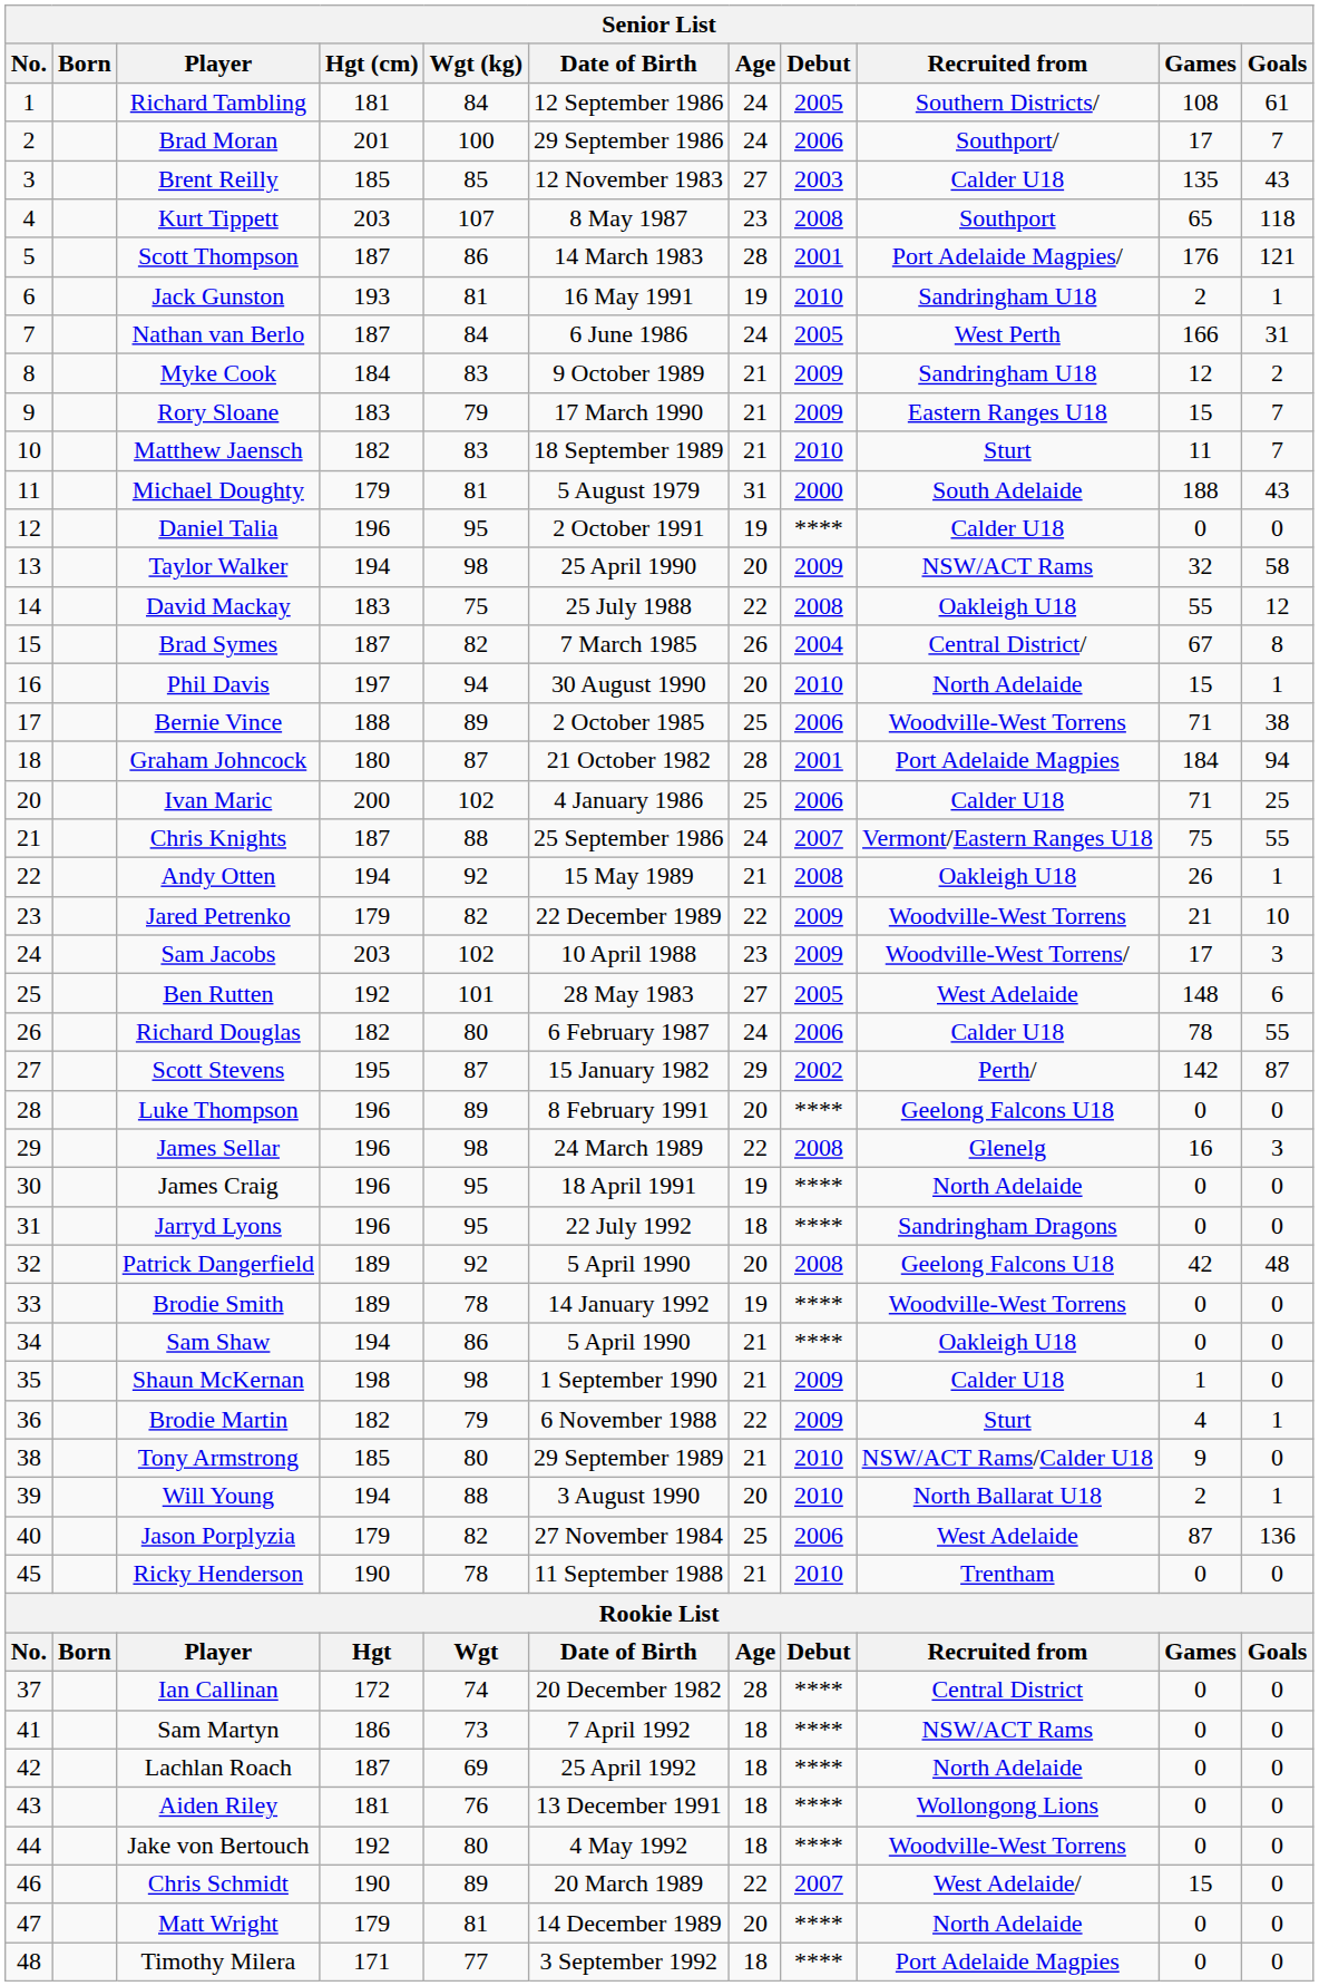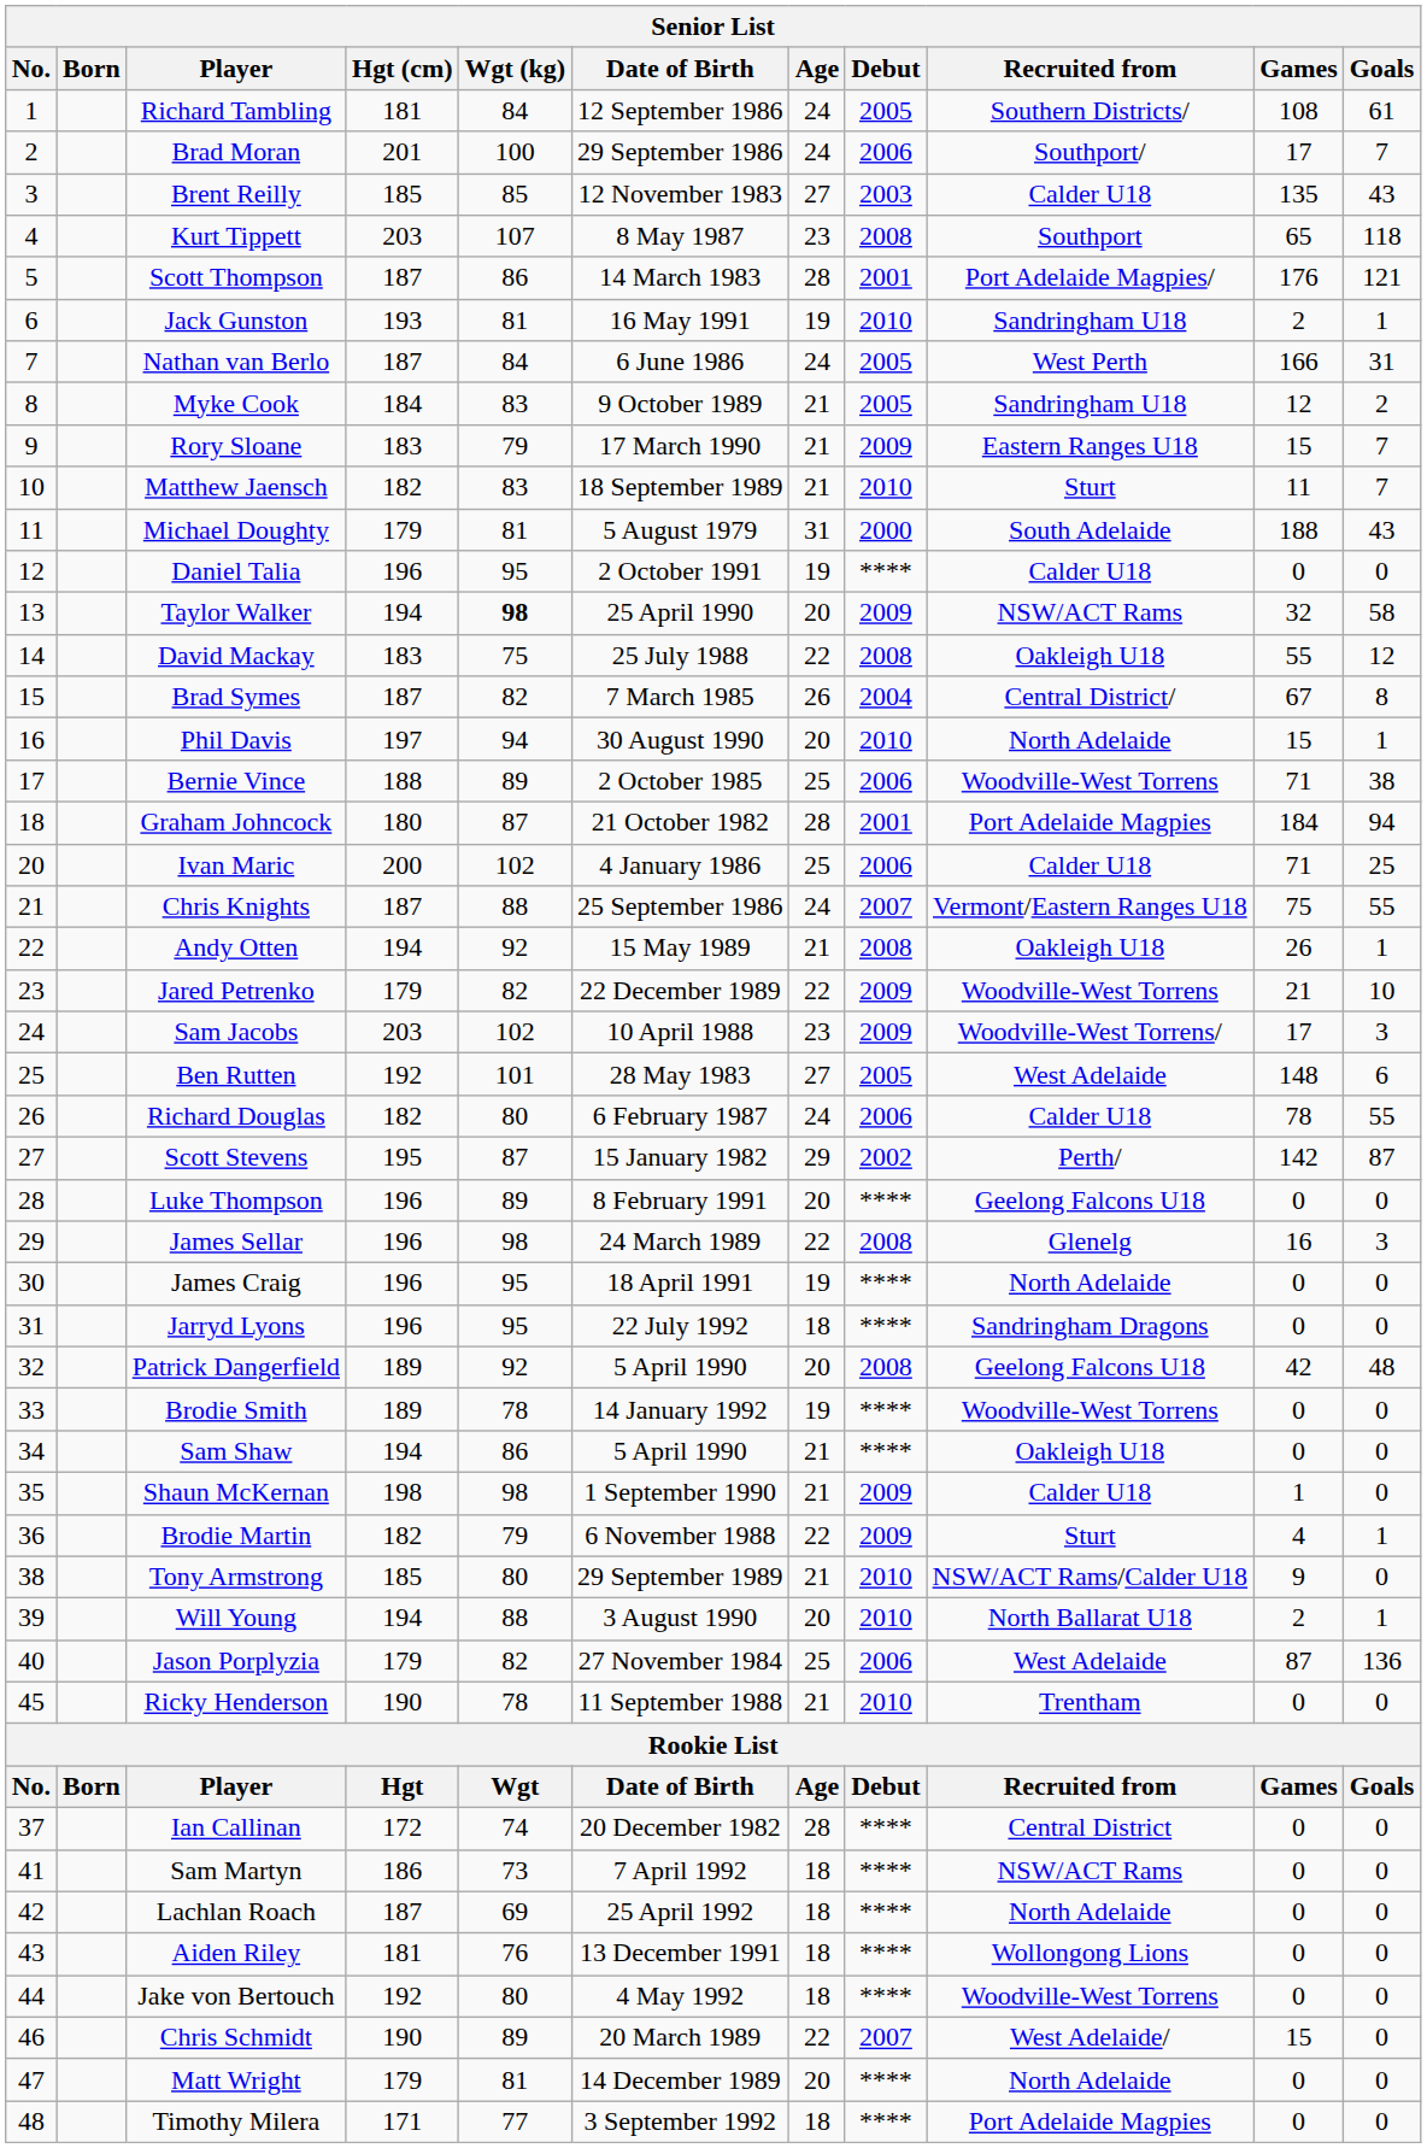Myke Cook | Debut: 2009 -> 2005
Taylor Walker | Wgt (kg): normal -> bold
